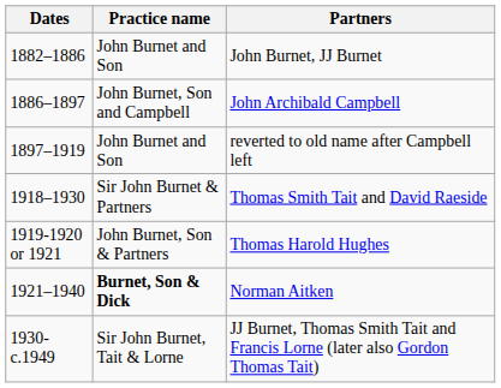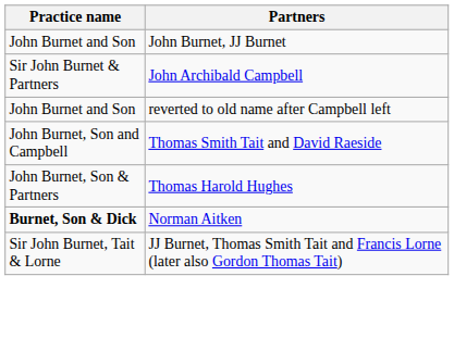- column: Dates | 1882–1886 | 1886–1897 | 1897–1919 | 1918–1930 | 1919-1920 or 1921 | 1921–1940 | 1930-c.1949
John Archibald Campbell | Practice name: John Burnet, Son and Campbell -> Sir John Burnet & Partners
Thomas Smith Tait and David Raeside | Practice name: Sir John Burnet & Partners -> John Burnet, Son and Campbell
